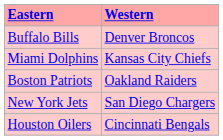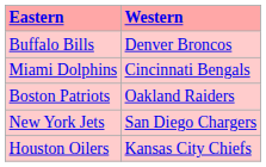Miami Dolphins | Western: Kansas City Chiefs -> Cincinnati Bengals
Houston Oilers | Western: Cincinnati Bengals -> Kansas City Chiefs
